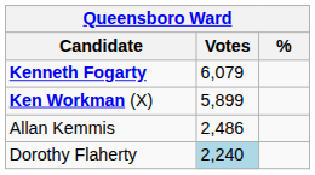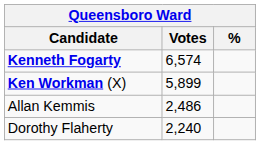Kenneth Fogarty | Votes: 6,079 -> 6,574
Dorothy Flaherty | Votes: lightblue background -> no background
